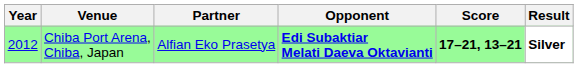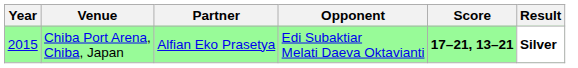Chiba Port Arena, Chiba, Japan | Year: 2012 -> 2015
Chiba Port Arena, Chiba, Japan | Opponent: bold -> normal
